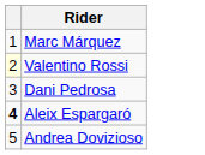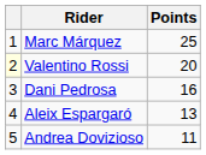+ column: Points | 25 | 20 | 16 | 13 | 11
Aleix Espargaró | column 1: bold -> normal
